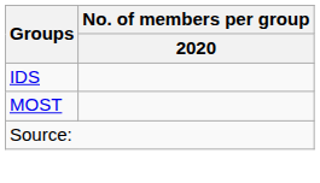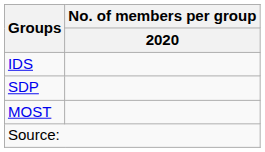+ row: SDP
